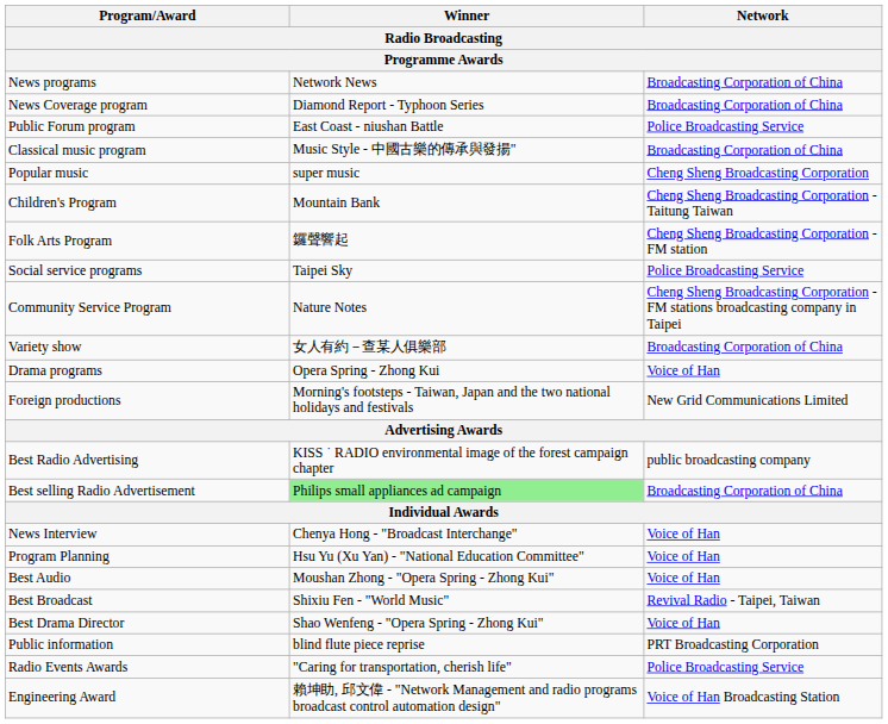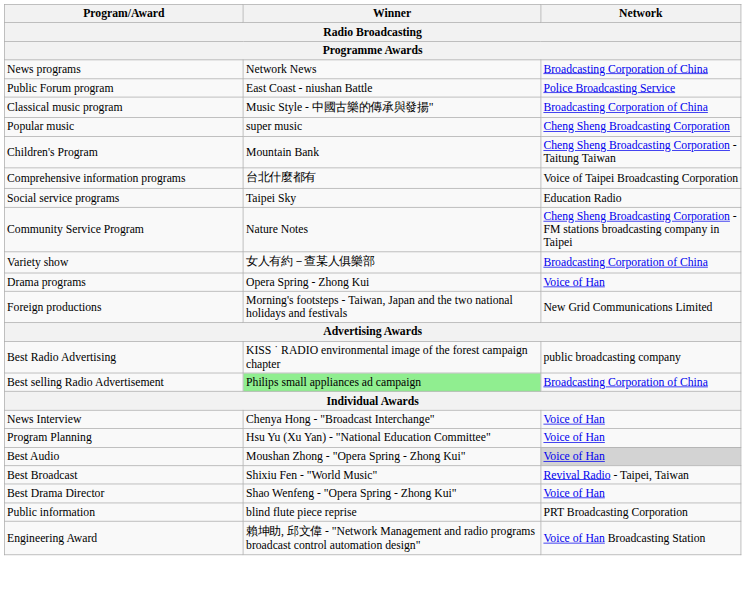- row: News Coverage program | Diamond Report - Typhoon Series | Broadcasting Corporation of China
- row: Folk Arts Program | 鑼聲響起 | Cheng Sheng Broadcasting Corporation - FM station
+ row: Comprehensive information programs | 台北什麼都有 | Voice of Taipei Broadcasting Corporation
Social service programs | Network: Police Broadcasting Service -> Education Radio
Best Audio | Network: no background -> lightgrey background
- row: Radio Events Awards | "Caring for transportation, cherish life" | Police Broadcasting Service
